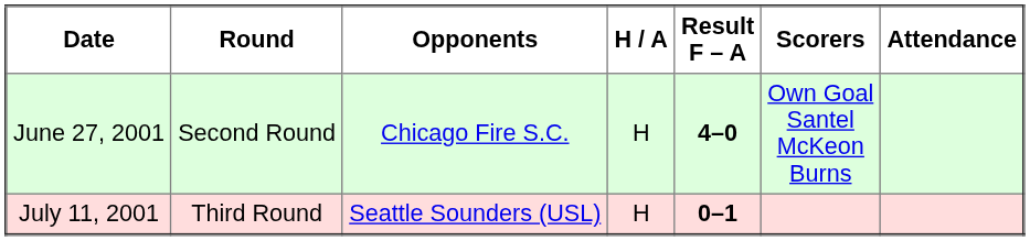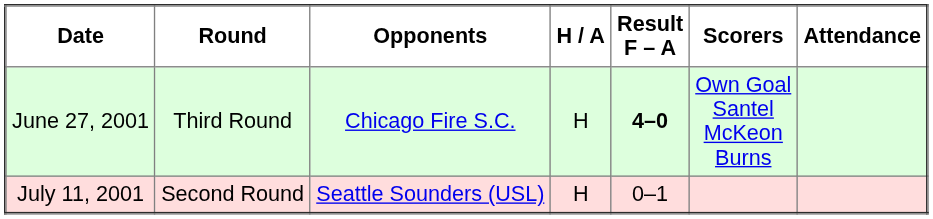June 27, 2001 | Round: Second Round -> Third Round
July 11, 2001 | Round: Third Round -> Second Round
July 11, 2001 | Result F – A: bold -> normal
